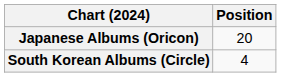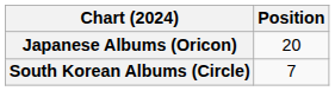South Korean Albums (Circle) | Position: 4 -> 7
